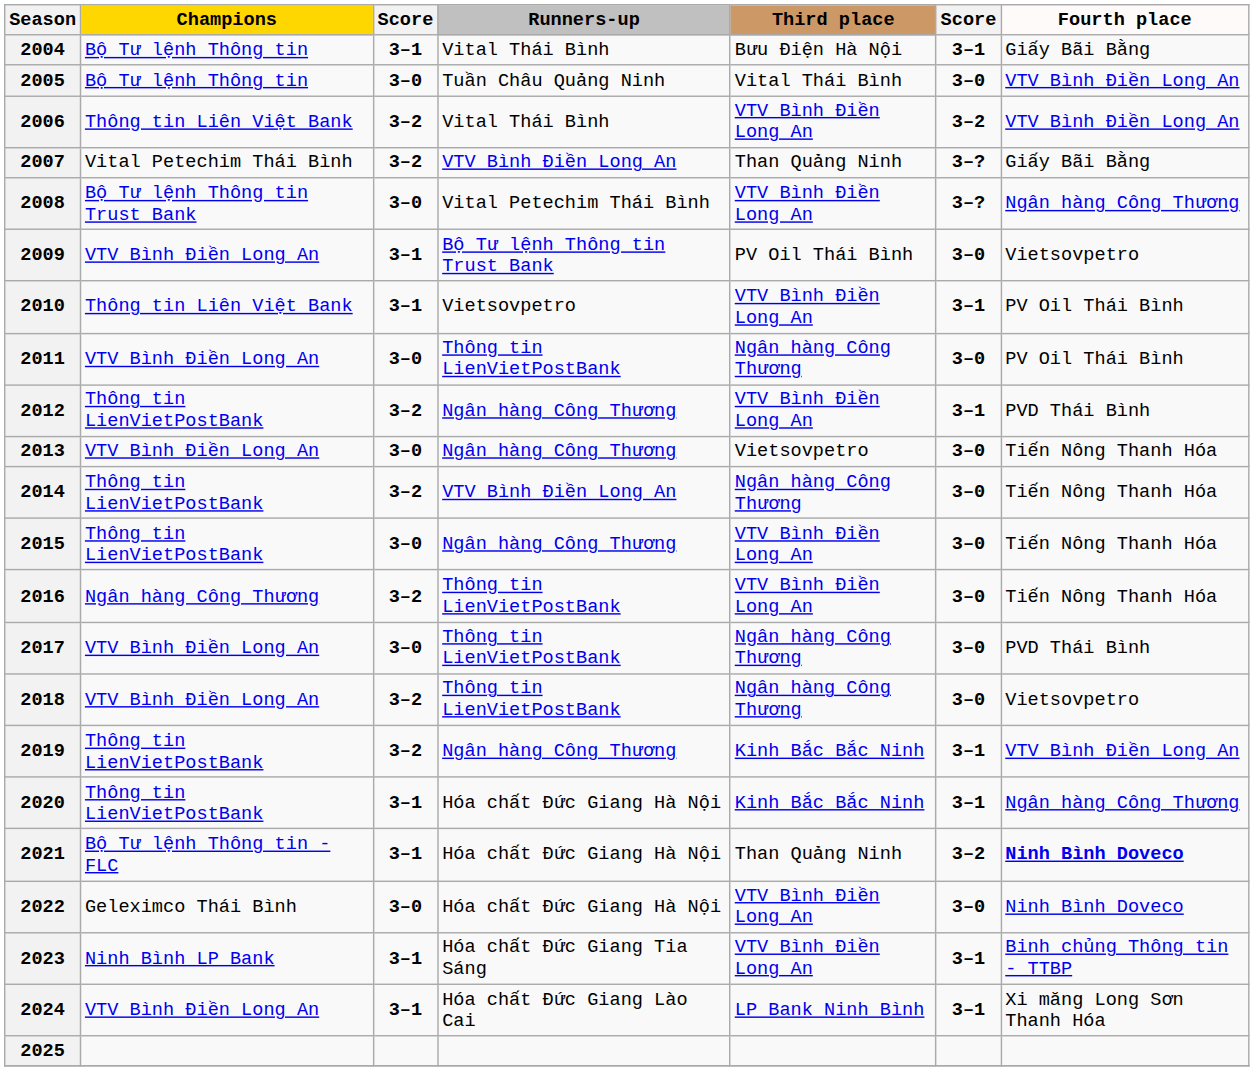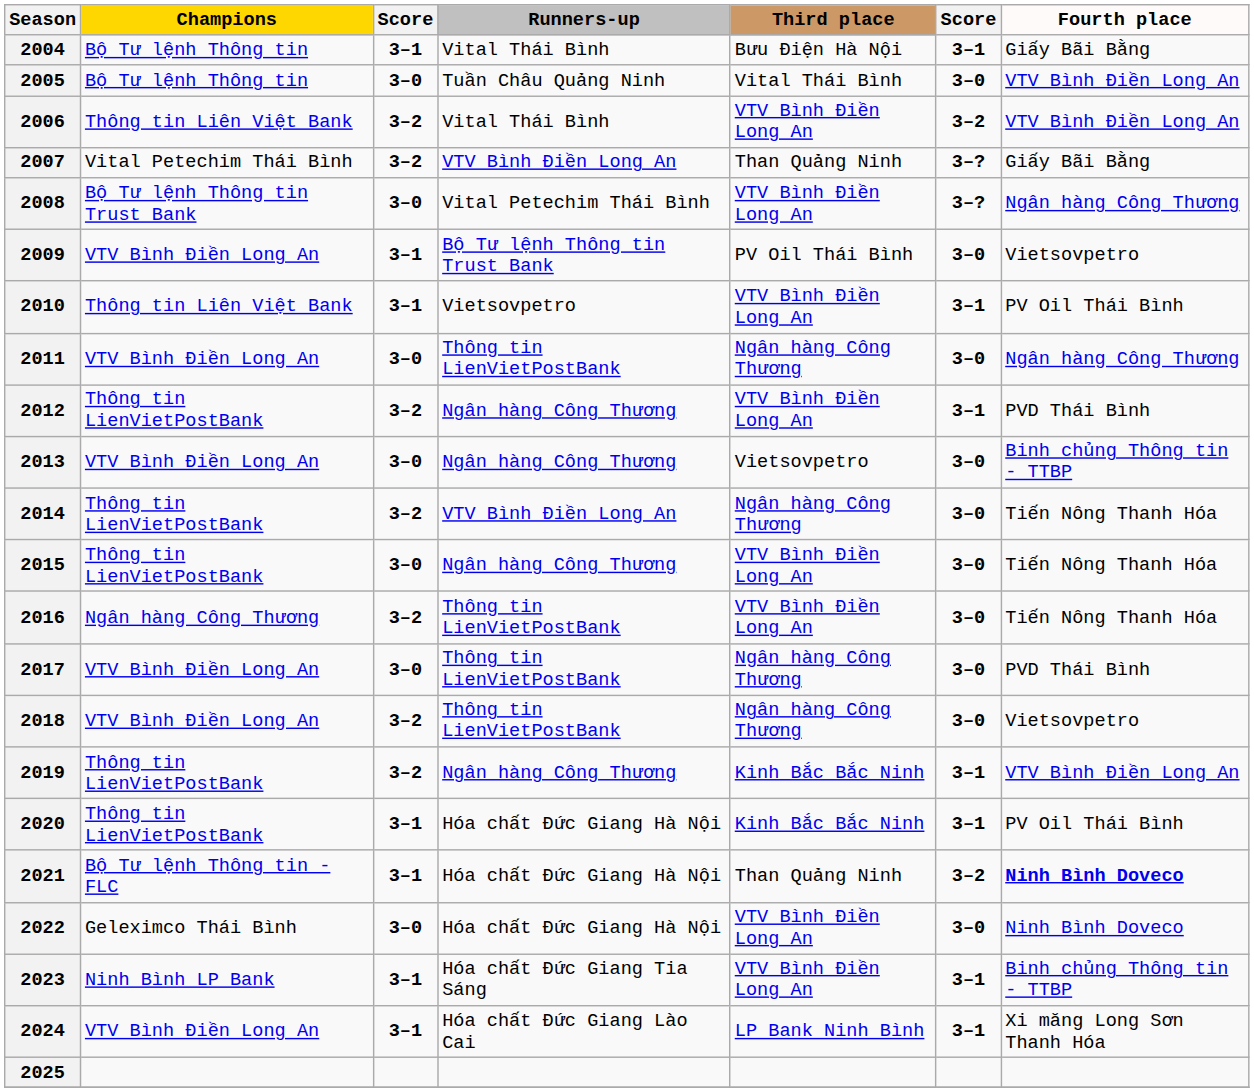2011 | Fourth place: PV Oil Thái Bình -> Ngân hàng Công Thương
2013 | Fourth place: Tiến Nông Thanh Hóa -> Binh chủng Thông tin - TTBP
2020 | Fourth place: Ngân hàng Công Thương -> PV Oil Thái Bình
